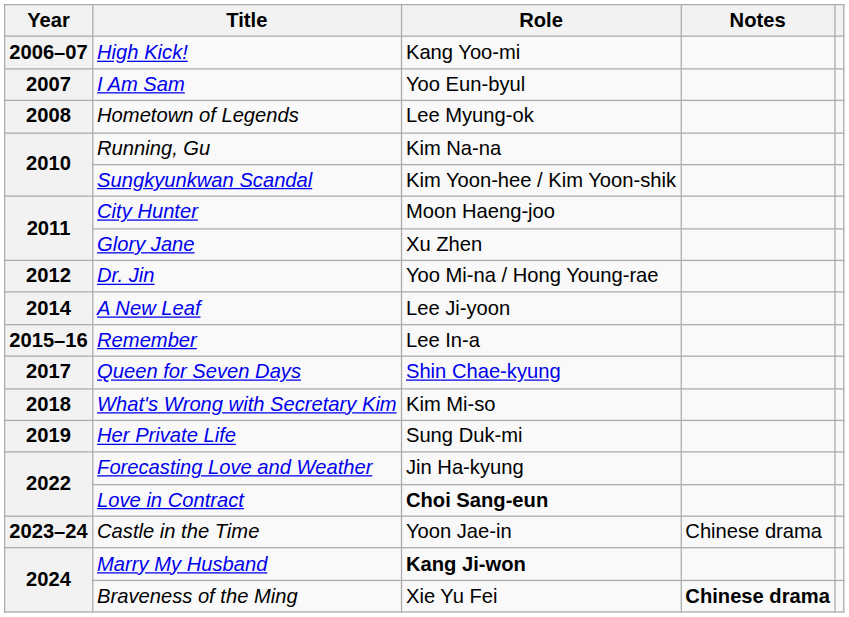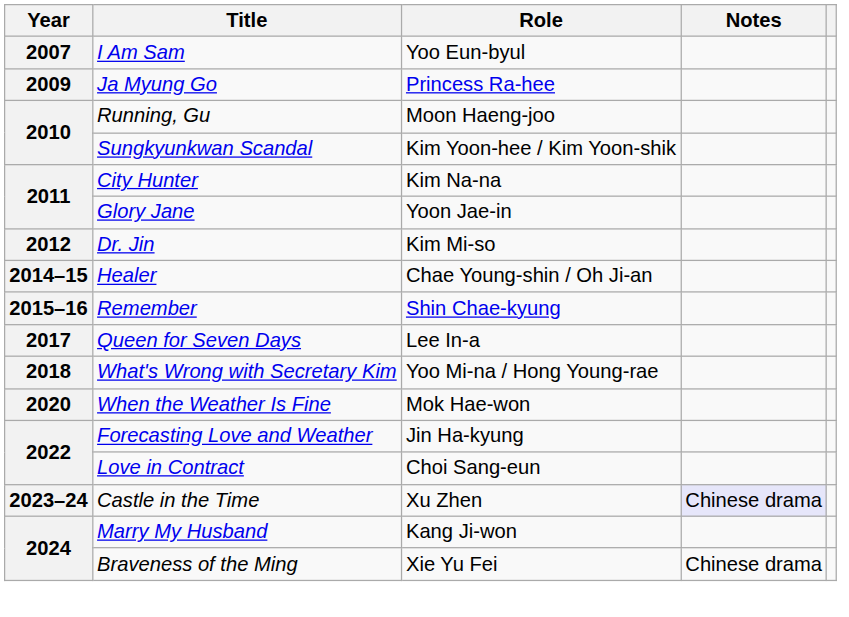- row: 2006–07 | High Kick! | Kang Yoo-mi
- row: 2008 | Hometown of Legends | Lee Myung-ok
+ row: 2009 | Ja Myung Go | Princess Ra-hee
Running, Gu | Role: Kim Na-na -> Moon Haeng-joo
City Hunter | Role: Moon Haeng-joo -> Kim Na-na
Glory Jane | Role: Xu Zhen -> Yoon Jae-in
Dr. Jin | Role: Yoo Mi-na / Hong Young-rae -> Kim Mi-so
- row: 2014 | A New Leaf | Lee Ji-yoon
+ row: 2014–15 | Healer | Chae Young-shin / Oh Ji-an
Remember | Role: Lee In-a -> Shin Chae-kyung
Queen for Seven Days | Role: Shin Chae-kyung -> Lee In-a
What's Wrong with Secretary Kim | Role: Kim Mi-so -> Yoo Mi-na / Hong Young-rae
- row: 2019 | Her Private Life | Sung Duk-mi
+ row: 2020 | When the Weather Is Fine | Mok Hae-won
Love in Contract | Role: bold -> normal
Castle in the Time | Role: Yoon Jae-in -> Xu Zhen
Castle in the Time | Notes: no background -> lavender background
Marry My Husband | Role: bold -> normal
Braveness of the Ming | Notes: bold -> normal
